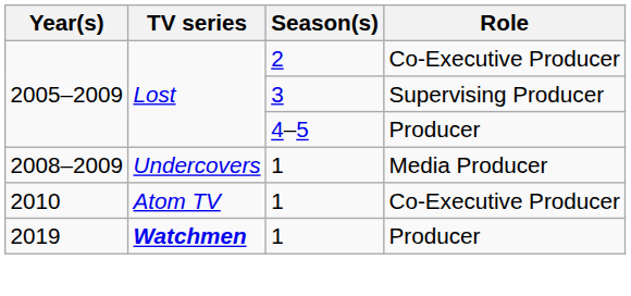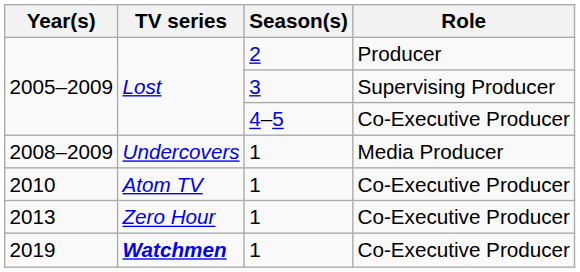2005–2009 / 2 | Role: Co-Executive Producer -> Producer
2005–2009 / 4–5 | Role: Producer -> Co-Executive Producer
+ row: 2013 | Zero Hour | 1 | Co-Executive Producer
2019 | Role: Producer -> Co-Executive Producer
